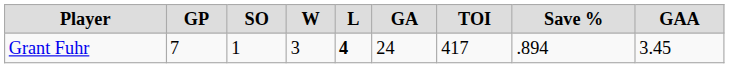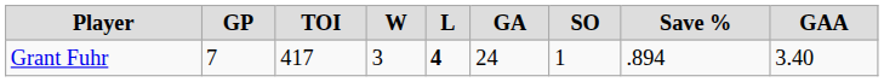columns swapped: TOI <-> SO
Grant Fuhr | GAA: 3.45 -> 3.40
